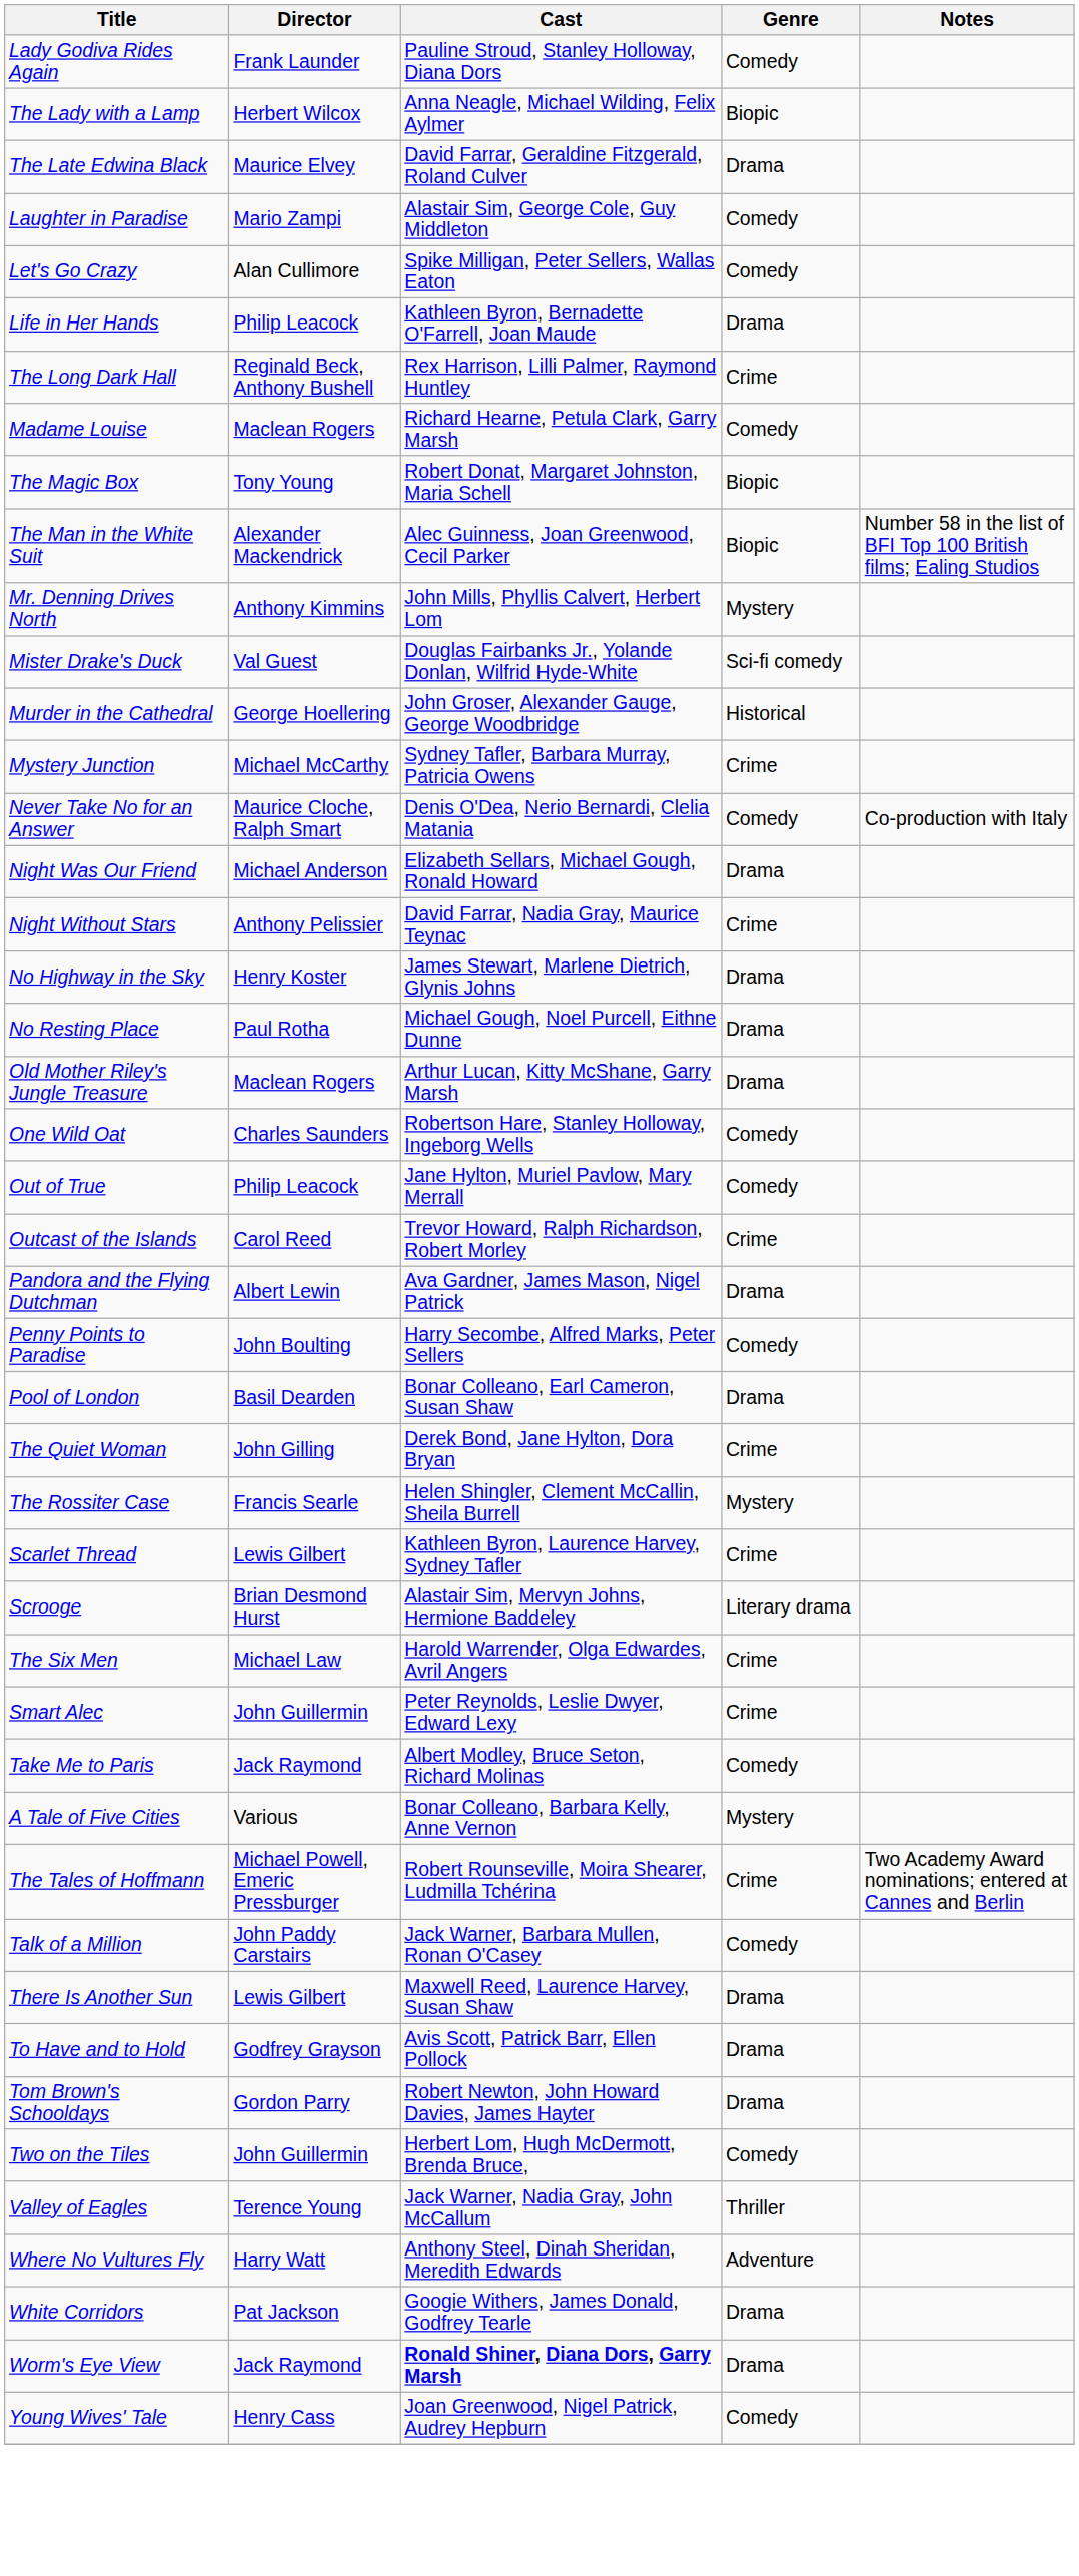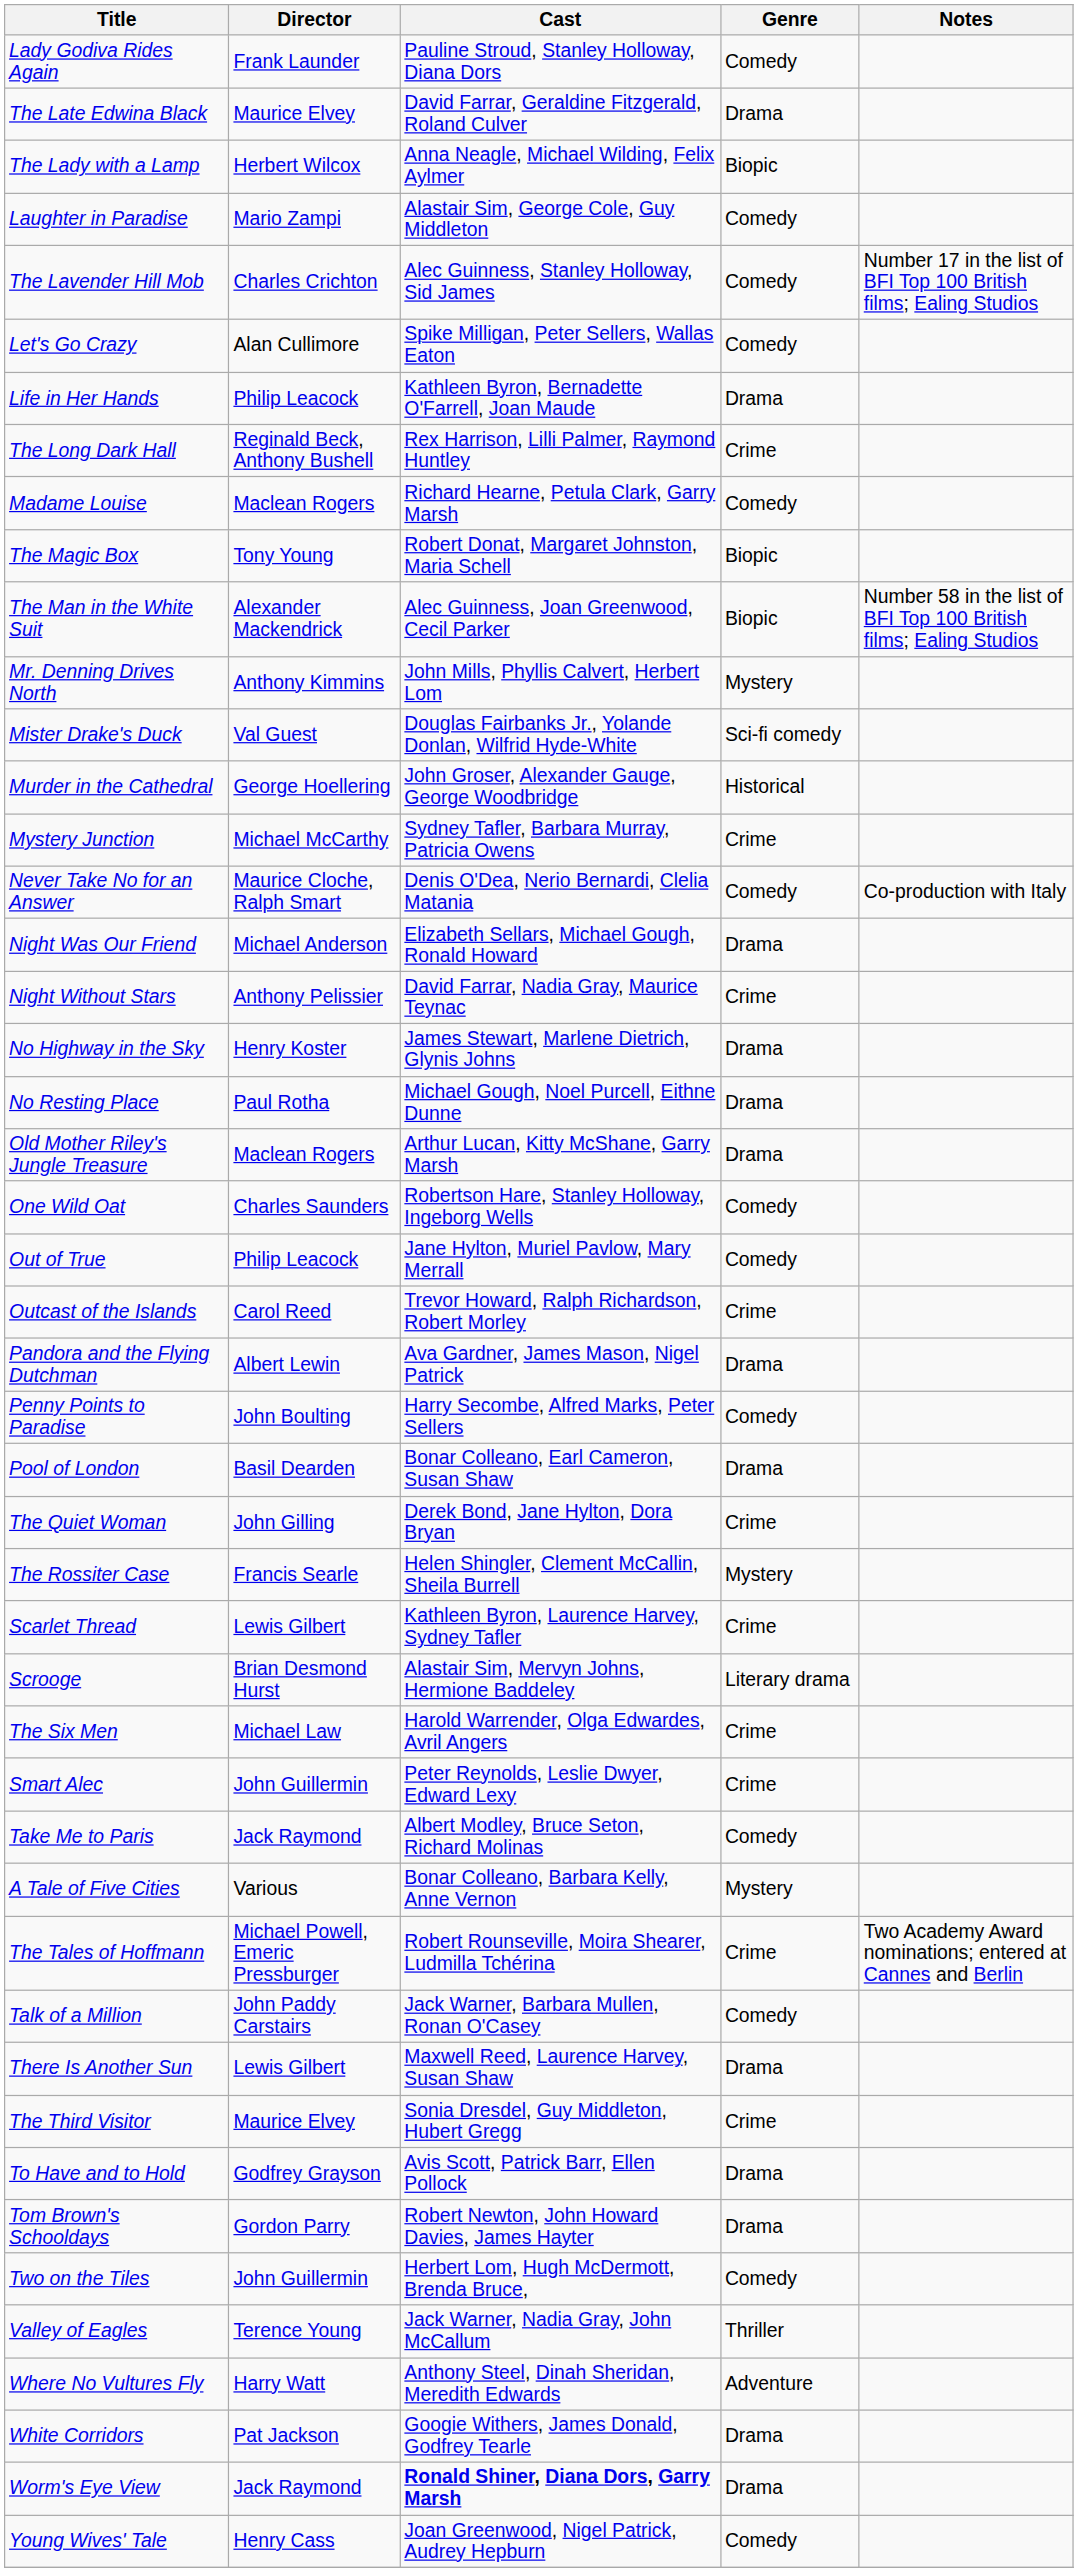rows swapped: The Lady with a Lamp <-> The Late Edwina Black
+ row: The Lavender Hill Mob | Charles Crichton | Alec Guinness, Stanley Holloway, Sid James | Comedy | Number 17 in the list of BFI Top 100 British films; Ealing Studios
+ row: The Third Visitor | Maurice Elvey | Sonia Dresdel, Guy Middleton, Hubert Gregg | Crime
